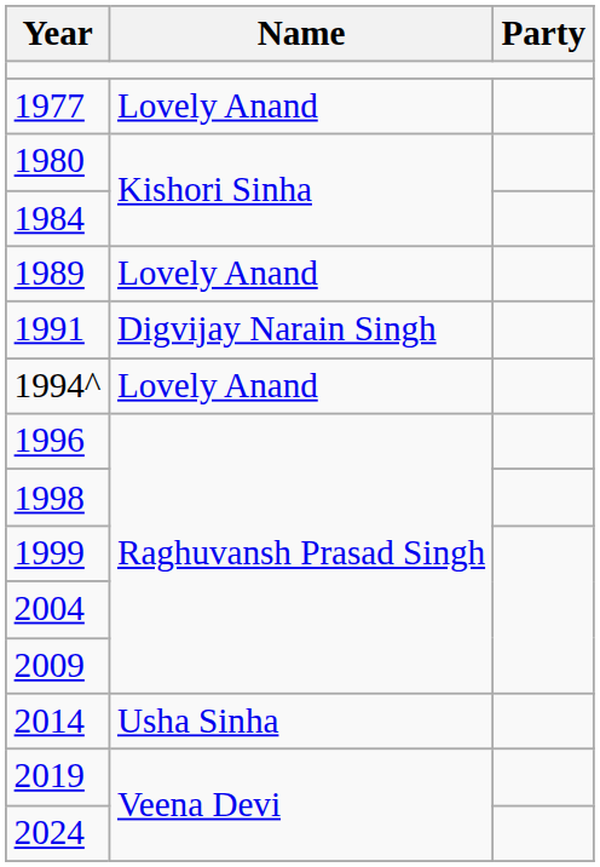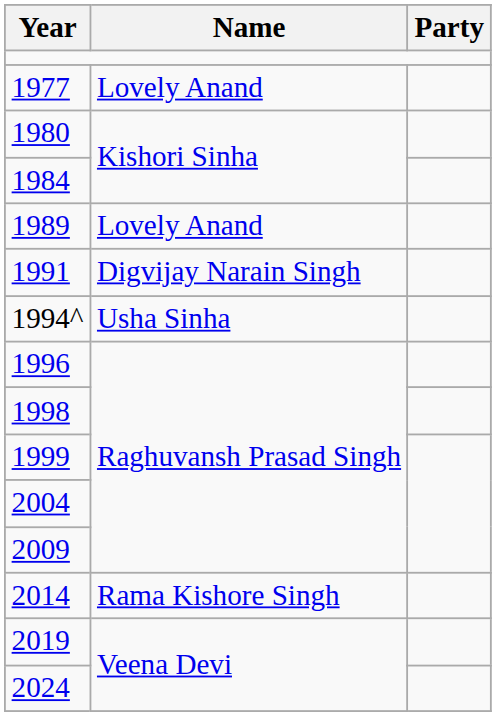1994^ | Name: Lovely Anand -> Usha Sinha
2014 | Name: Usha Sinha -> Rama Kishore Singh
